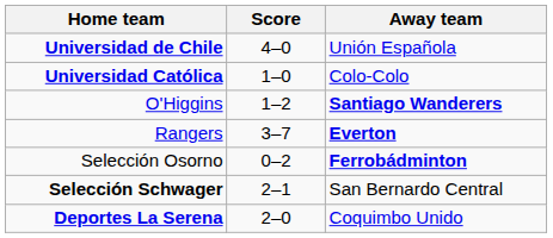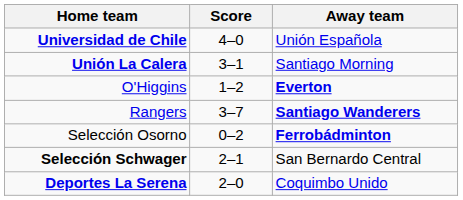- row: Universidad Católica | 1–0 | Colo-Colo
+ row: Unión La Calera | 3–1 | Santiago Morning
O'Higgins | Away team: Santiago Wanderers -> Everton
Rangers | Away team: Everton -> Santiago Wanderers
